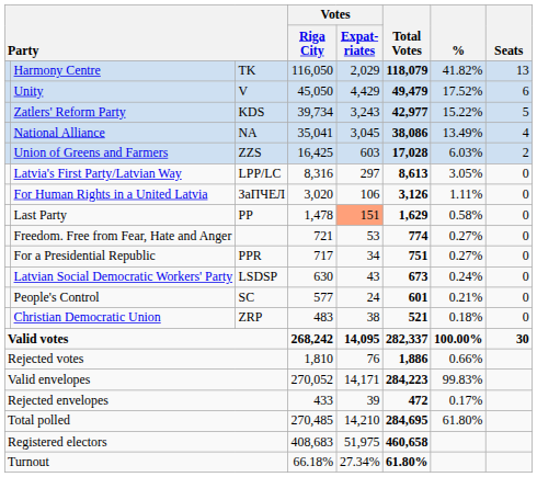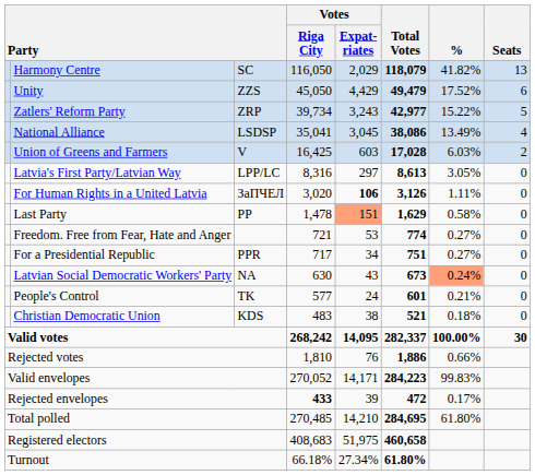Harmony Centre | column 3: TK -> SC
Unity | column 3: V -> ZZS
Zatlers' Reform Party | column 3: KDS -> ZRP
National Alliance | column 3: NA -> LSDSP
Union of Greens and Farmers | column 3: ZZS -> V
For Human Rights in a United Latvia | Votes / Expat- riates: normal -> bold
Latvian Social Democratic Workers' Party | column 3: LSDSP -> NA
Latvian Social Democratic Workers' Party | %: no background -> lightsalmon background
People's Control | column 3: SC -> TK
Christian Democratic Union | column 3: ZRP -> KDS
Rejected envelopes | Votes / Riga City: normal -> bold
